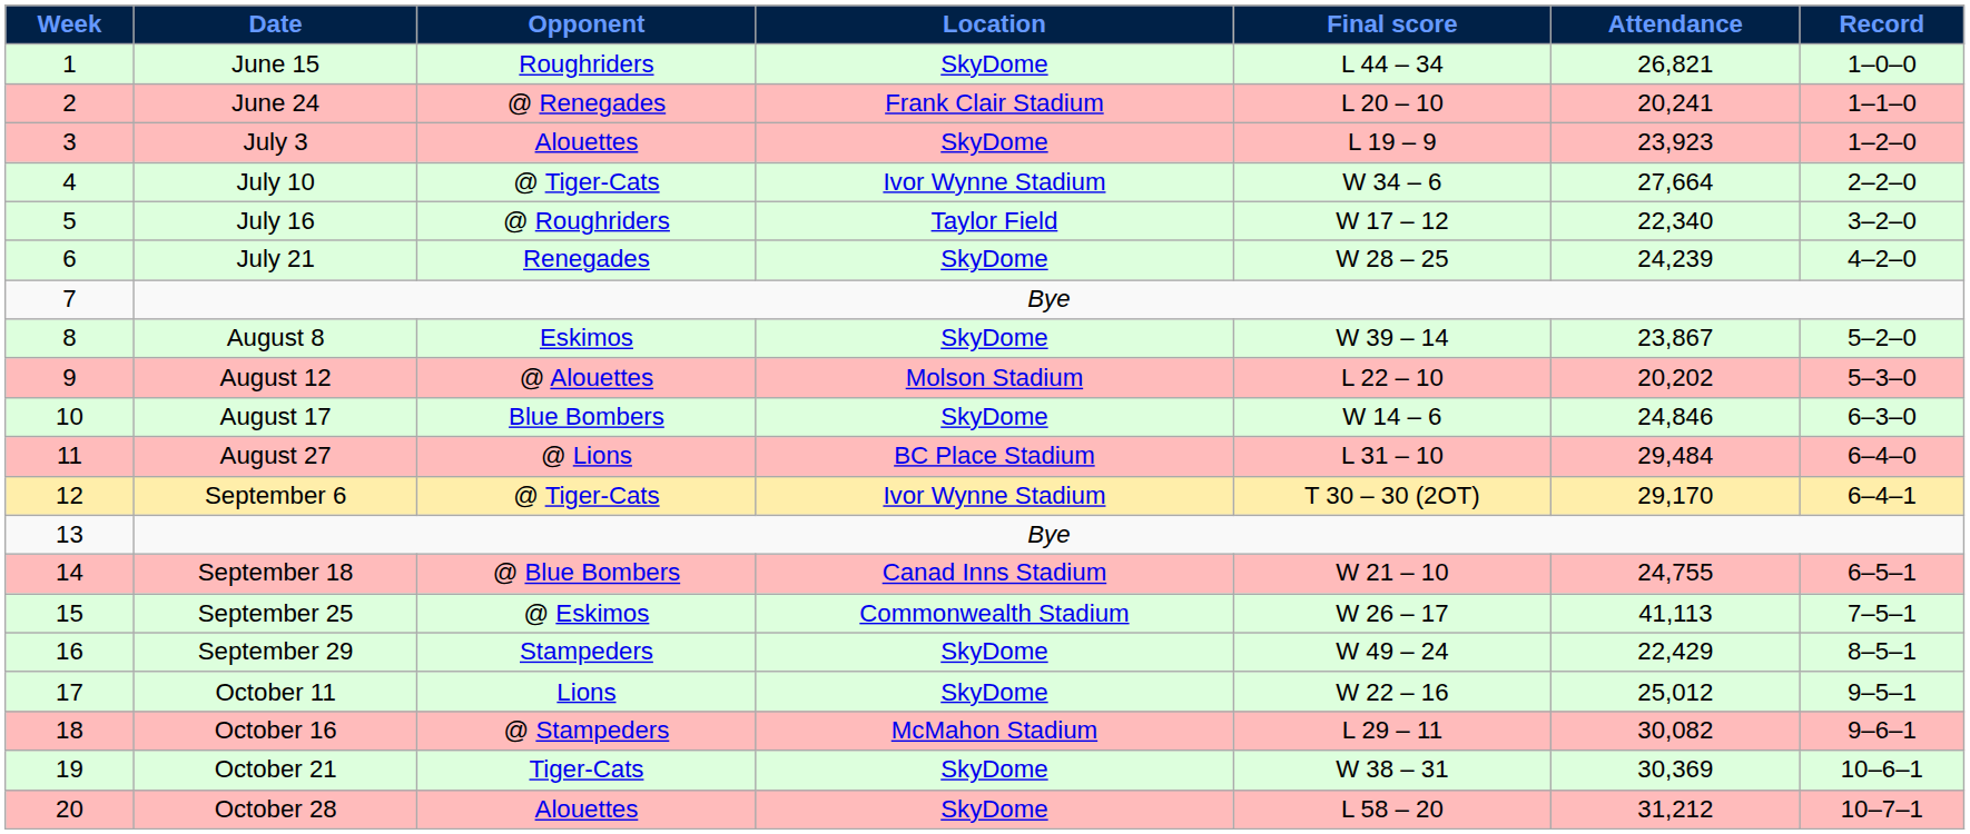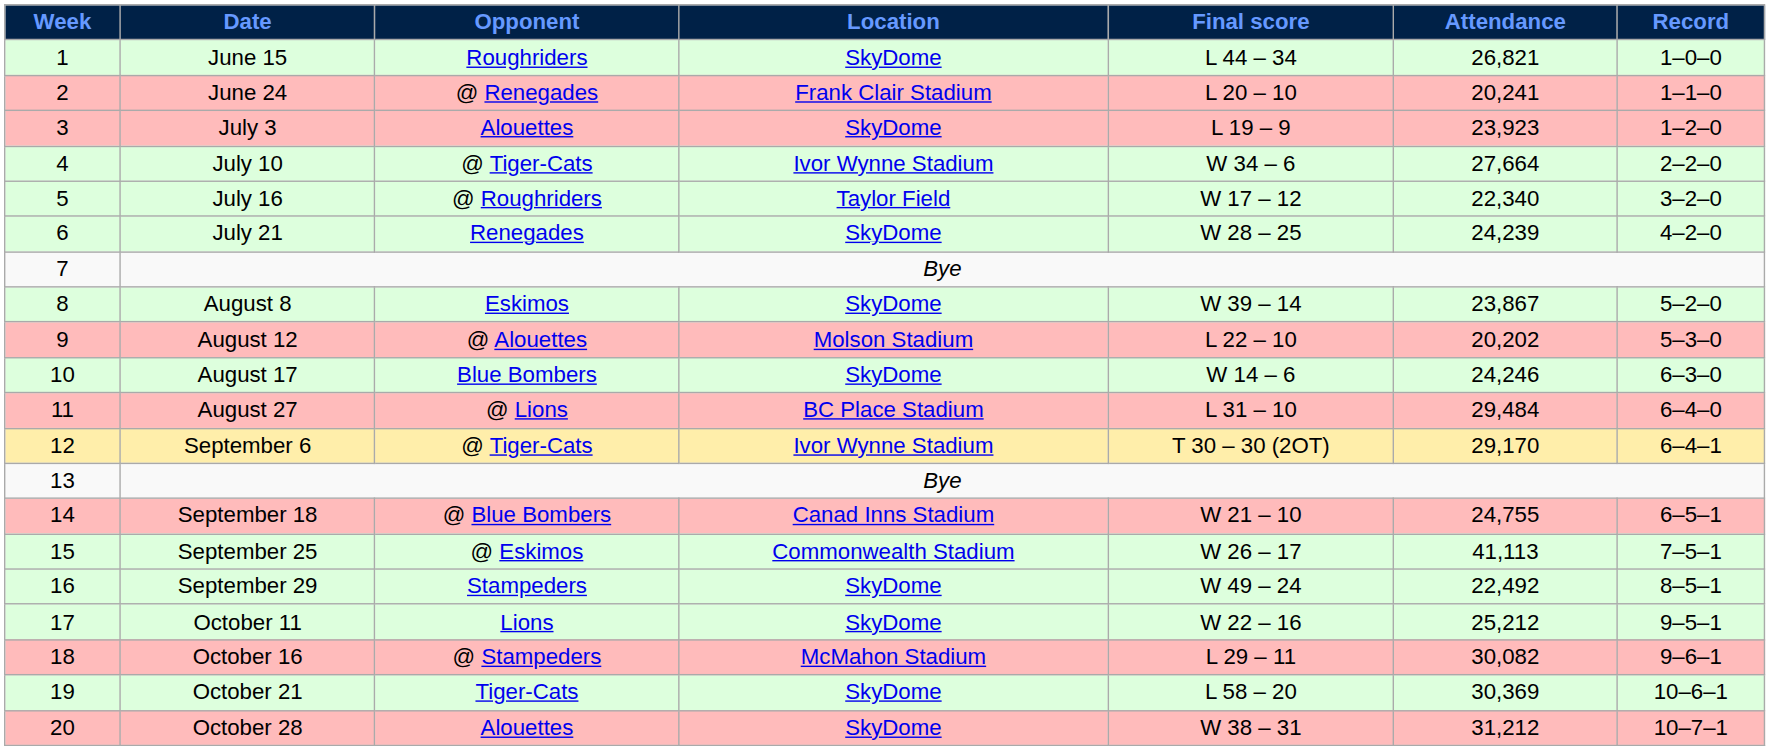August 17 | Attendance: 24,846 -> 24,246
September 29 | Attendance: 22,429 -> 22,492
October 11 | Attendance: 25,012 -> 25,212
October 21 | Final score: W 38 – 31 -> L 58 – 20
October 28 | Final score: L 58 – 20 -> W 38 – 31
